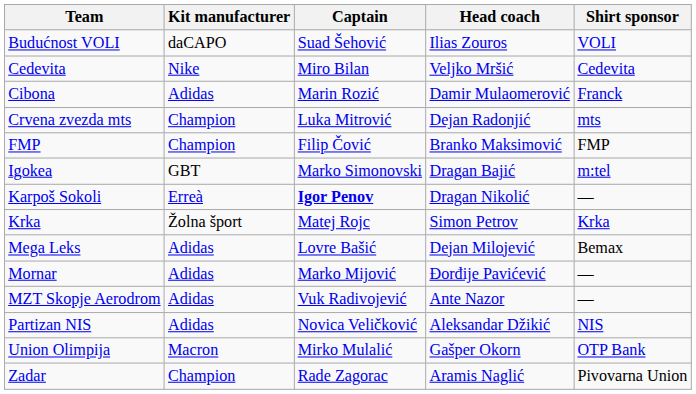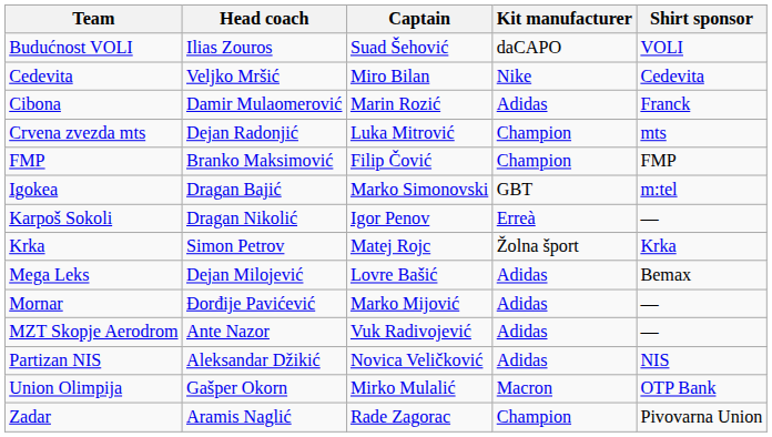columns swapped: Head coach <-> Kit manufacturer
Karpoš Sokoli | Captain: bold -> normal
